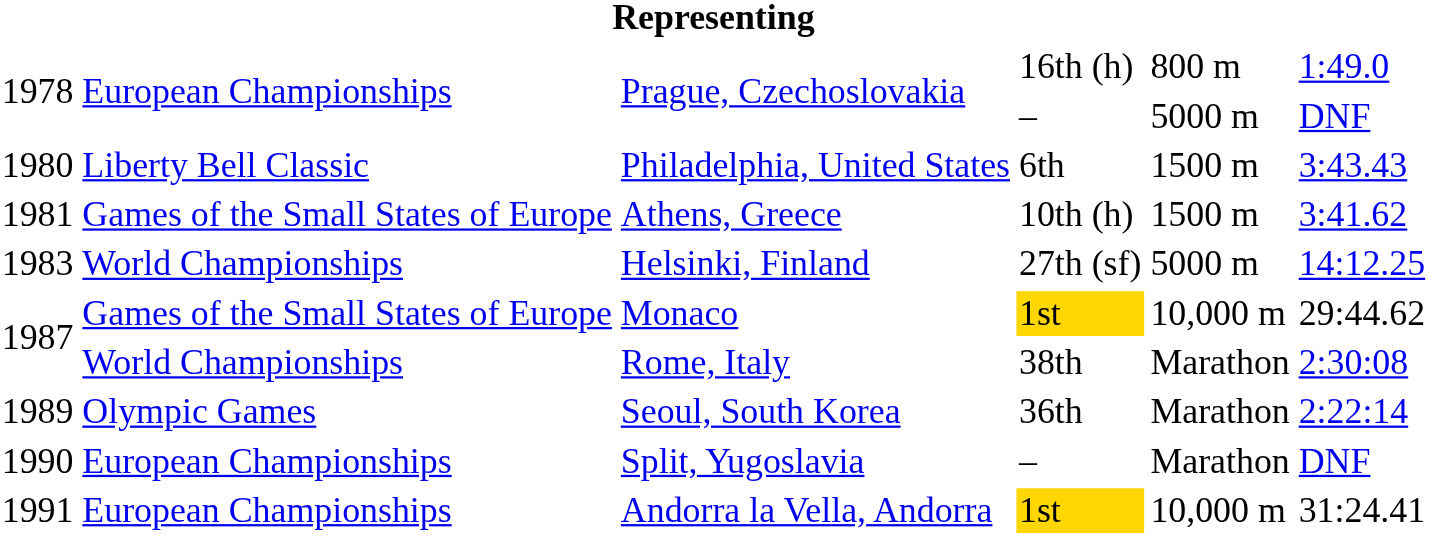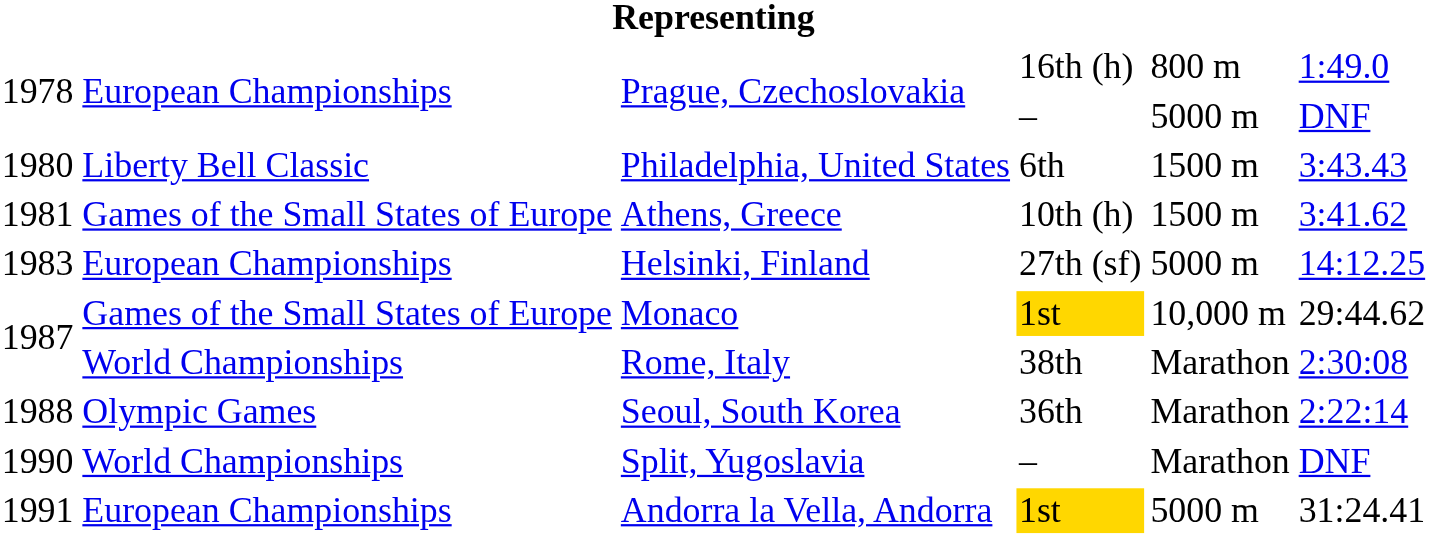Helsinki, Finland | column 2: World Championships -> European Championships
Seoul, South Korea | column 1: 1989 -> 1988
Split, Yugoslavia | column 2: European Championships -> World Championships
Andorra la Vella, Andorra | column 5: 10,000 m -> 5000 m
